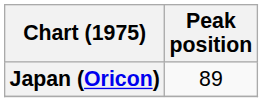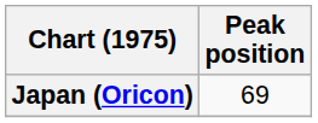Japan (Oricon) | Peak position: 89 -> 69
